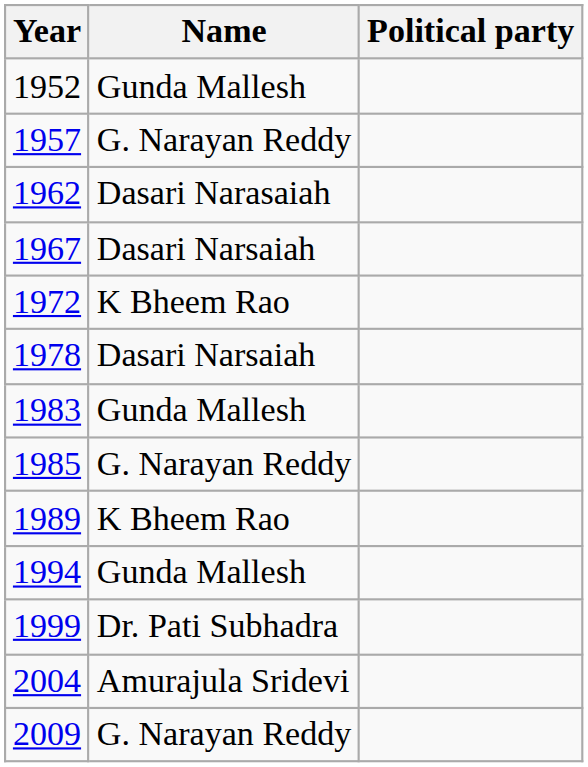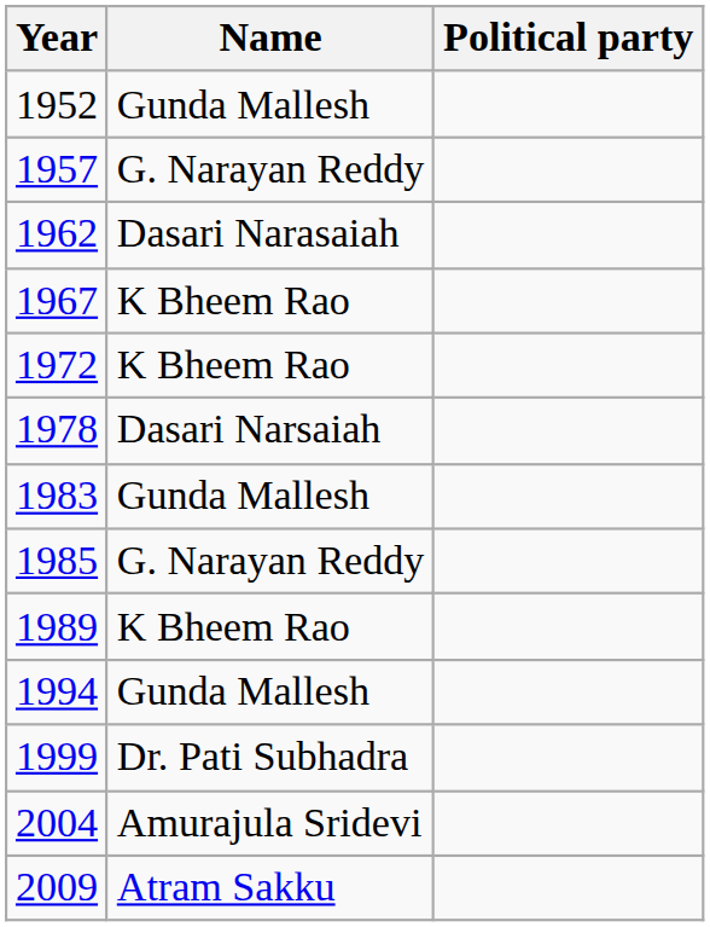1967 | Name: Dasari Narsaiah -> K Bheem Rao
2009 | Name: G. Narayan Reddy -> Atram Sakku
